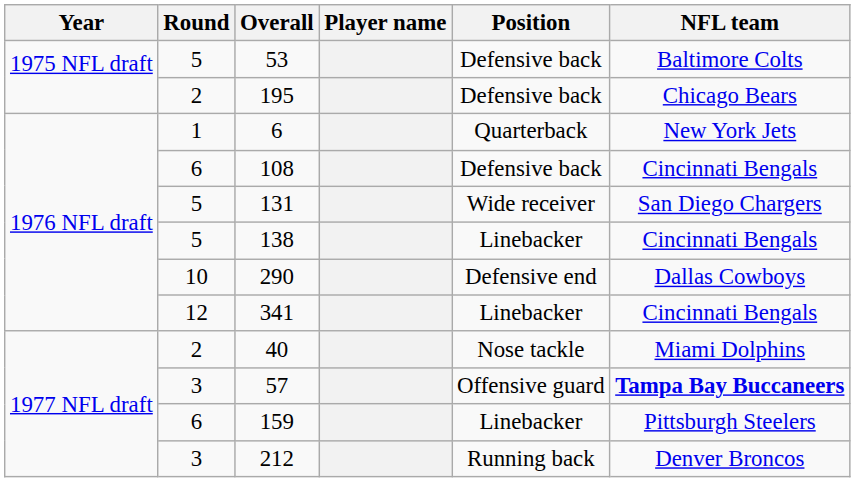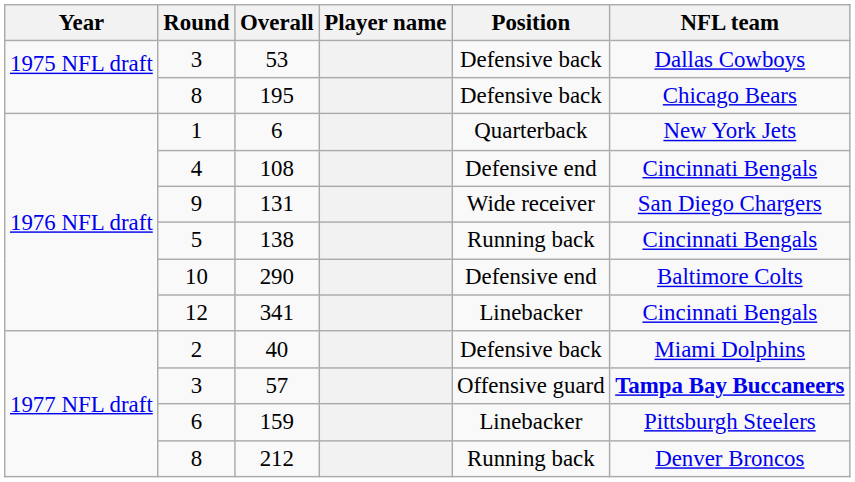53 | Round: 5 -> 3
53 | NFL team: Baltimore Colts -> Dallas Cowboys
195 | Round: 2 -> 8
108 | Round: 6 -> 4
108 | Position: Defensive back -> Defensive end
131 | Round: 5 -> 9
138 | Position: Linebacker -> Running back
290 | NFL team: Dallas Cowboys -> Baltimore Colts
40 | Position: Nose tackle -> Defensive back
212 | Round: 3 -> 8
